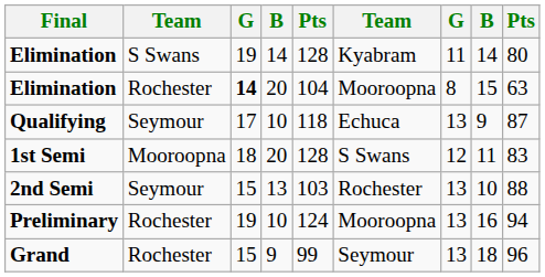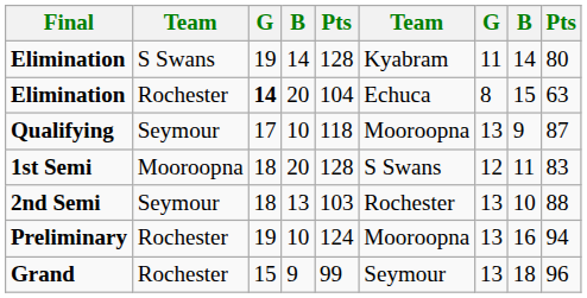Elimination / 20 | column 6: Mooroopna -> Echuca
Qualifying | column 6: Echuca -> Mooroopna
2nd Semi | column 3: 15 -> 18
